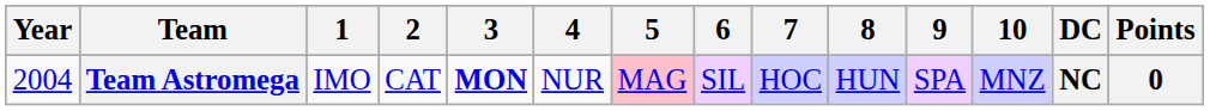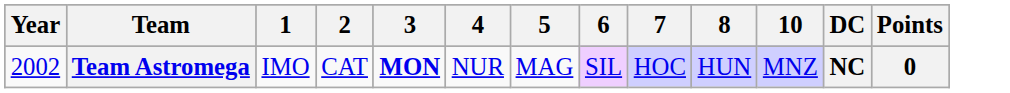- column: 9 | SPA
Team Astromega | Year: 2004 -> 2002
Team Astromega | 5: pink background -> no background
